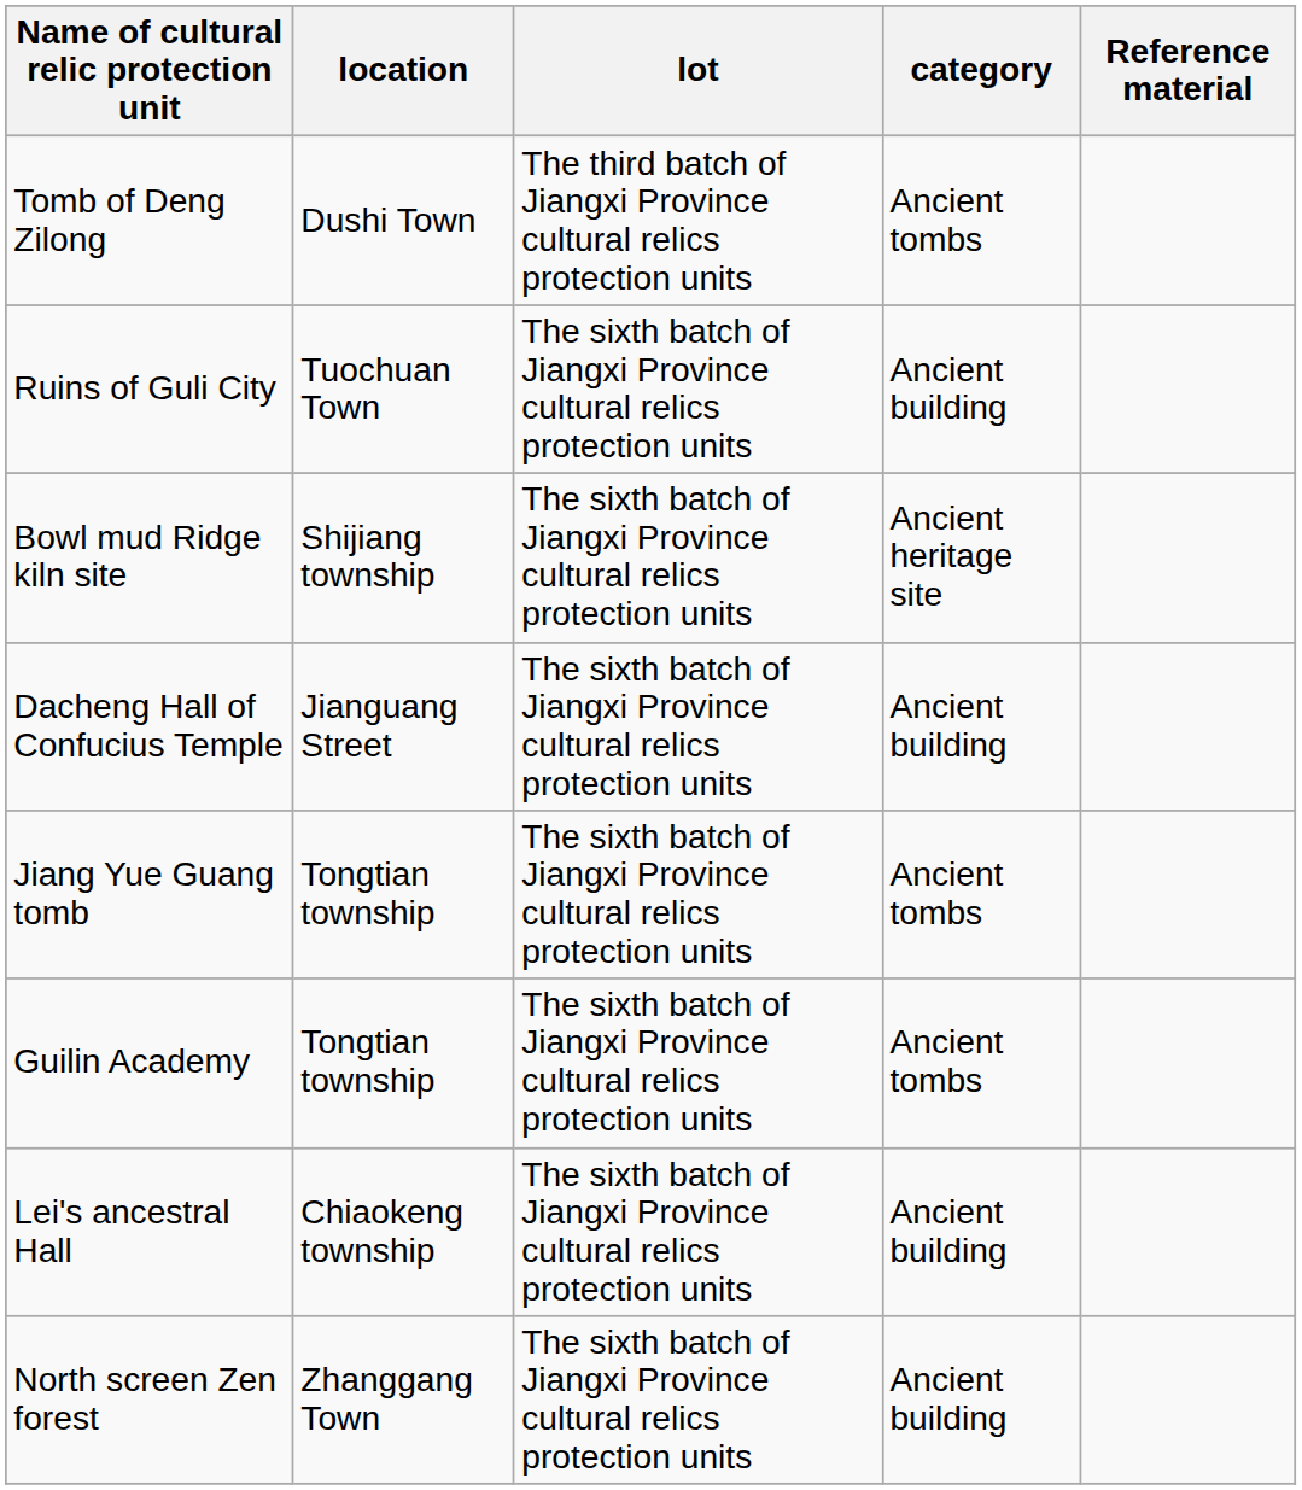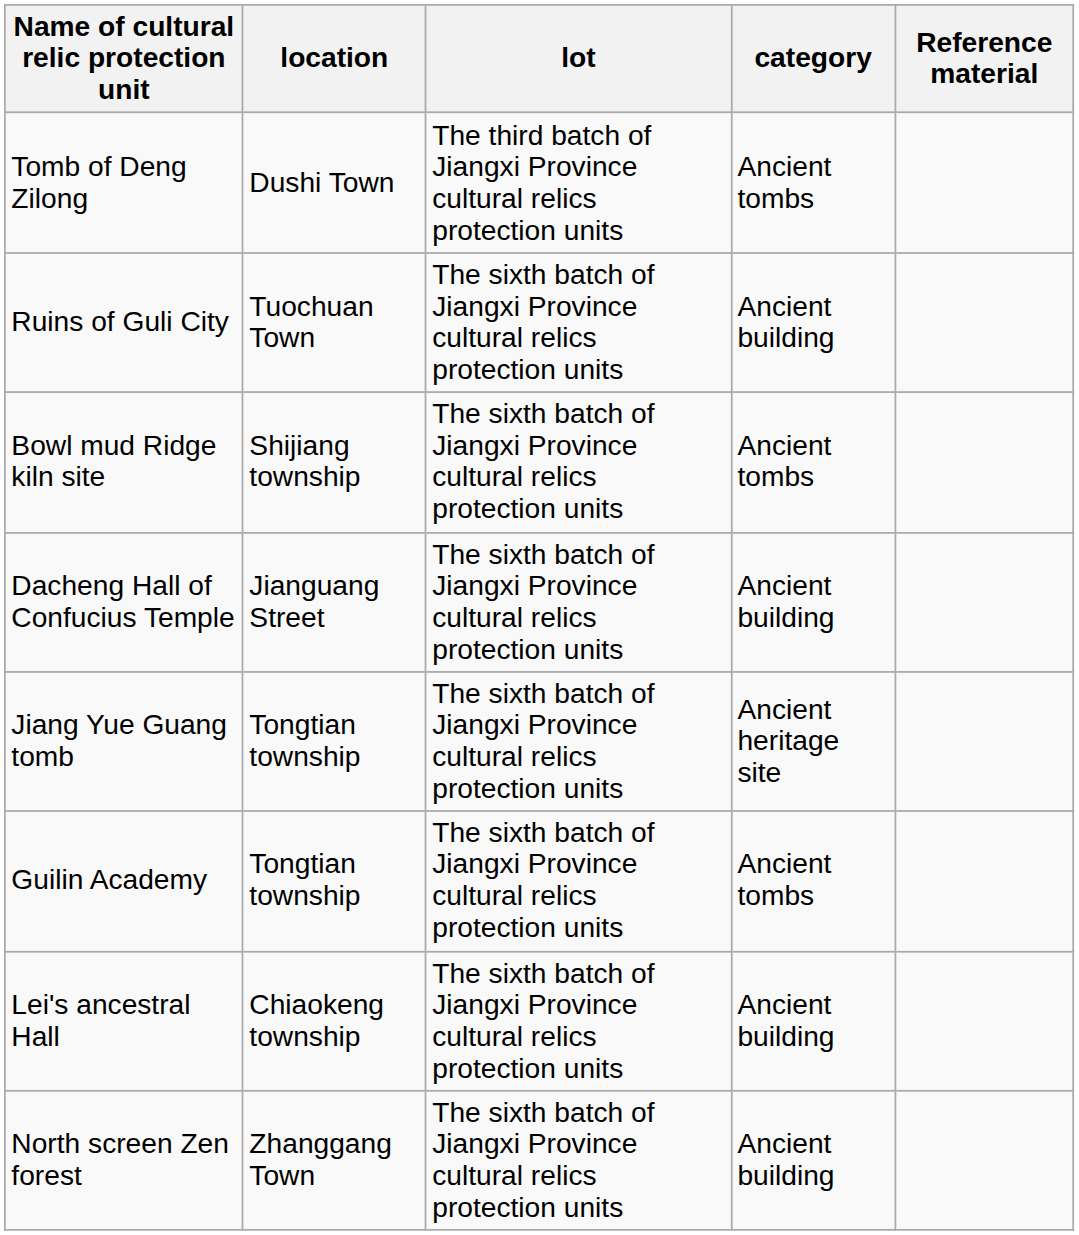Bowl mud Ridge kiln site | category: Ancient heritage site -> Ancient tombs
Jiang Yue Guang tomb | category: Ancient tombs -> Ancient heritage site
